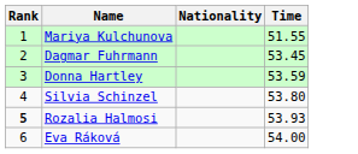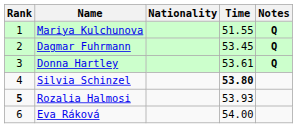+ column: Notes | Q | Q | Q
Donna Hartley | Time: 53.59 -> 53.61
Silvia Schinzel | Time: normal -> bold
